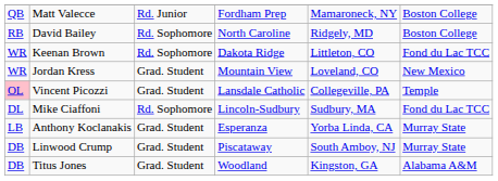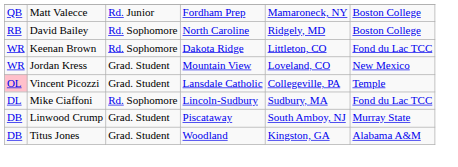- row: LB | Anthony Koclanakis | Grad. Student | Esperanza | Yorba Linda, CA | Murray State
